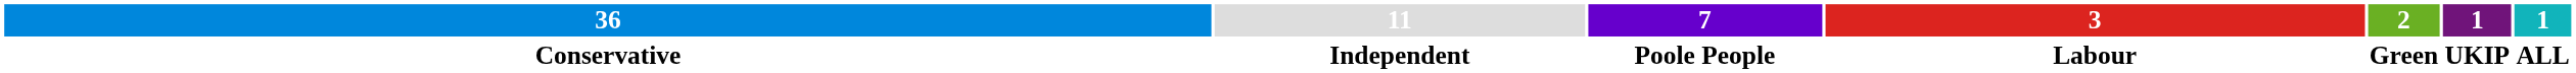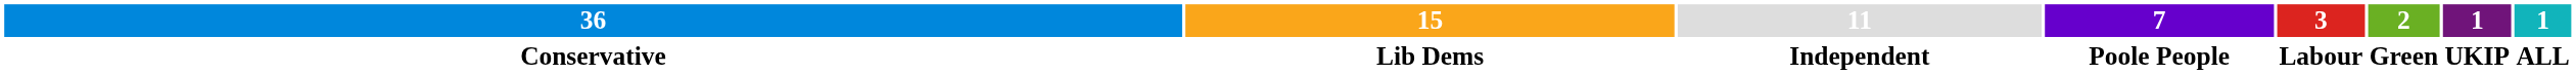+ column: 15 | Lib Dems
